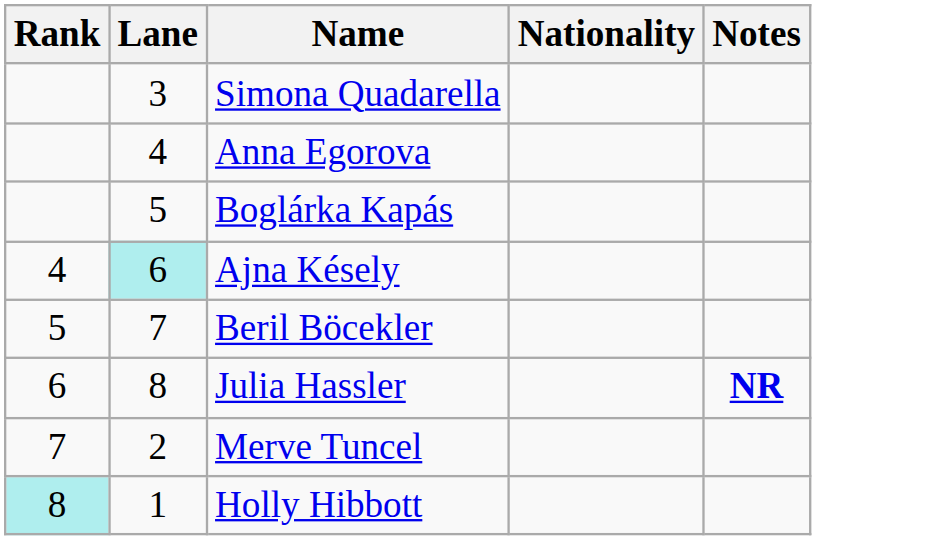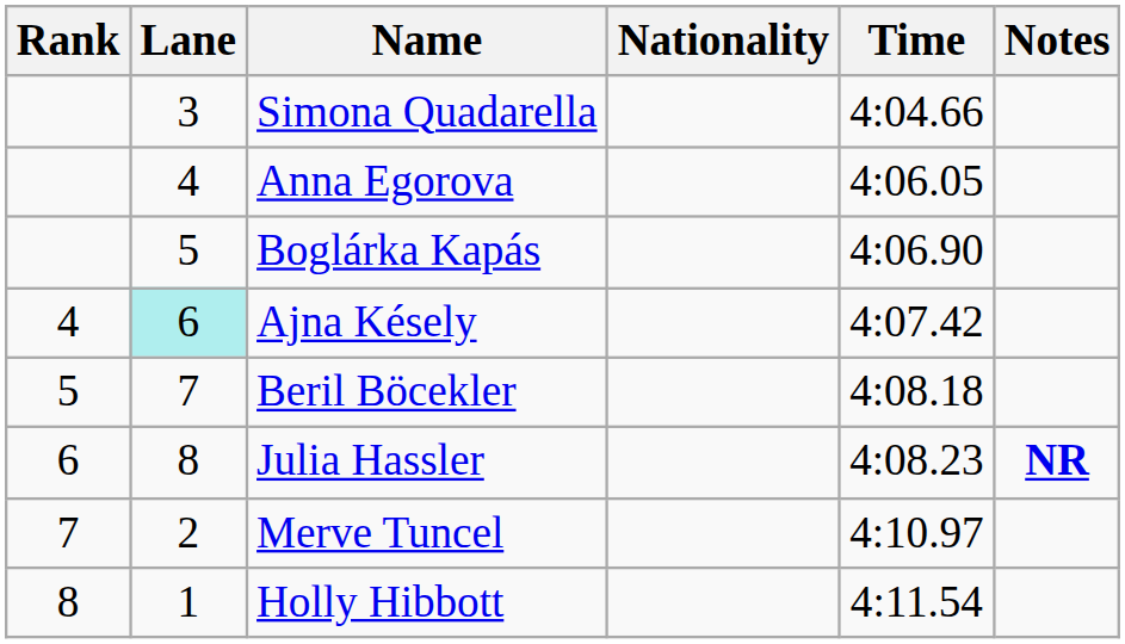+ column: Time | 4:04.66 | 4:06.05 | 4:06.90 | 4:07.42 | 4:08.18 | 4:08.23 | 4:10.97 | 4:11.54
Holly Hibbott | Rank: paleturquoise background -> no background
